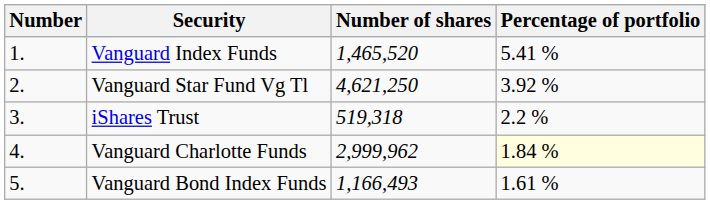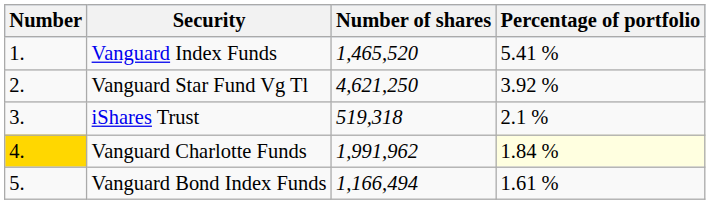iShares Trust | Percentage of portfolio: 2.2 % -> 2.1 %
Vanguard Charlotte Funds | Number: no background -> gold background
Vanguard Charlotte Funds | Number of shares: 2,999,962 -> 1,991,962
Vanguard Bond Index Funds | Number of shares: 1,166,493 -> 1,166,494
